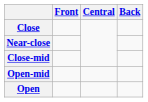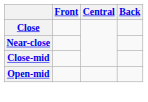- row: Open
